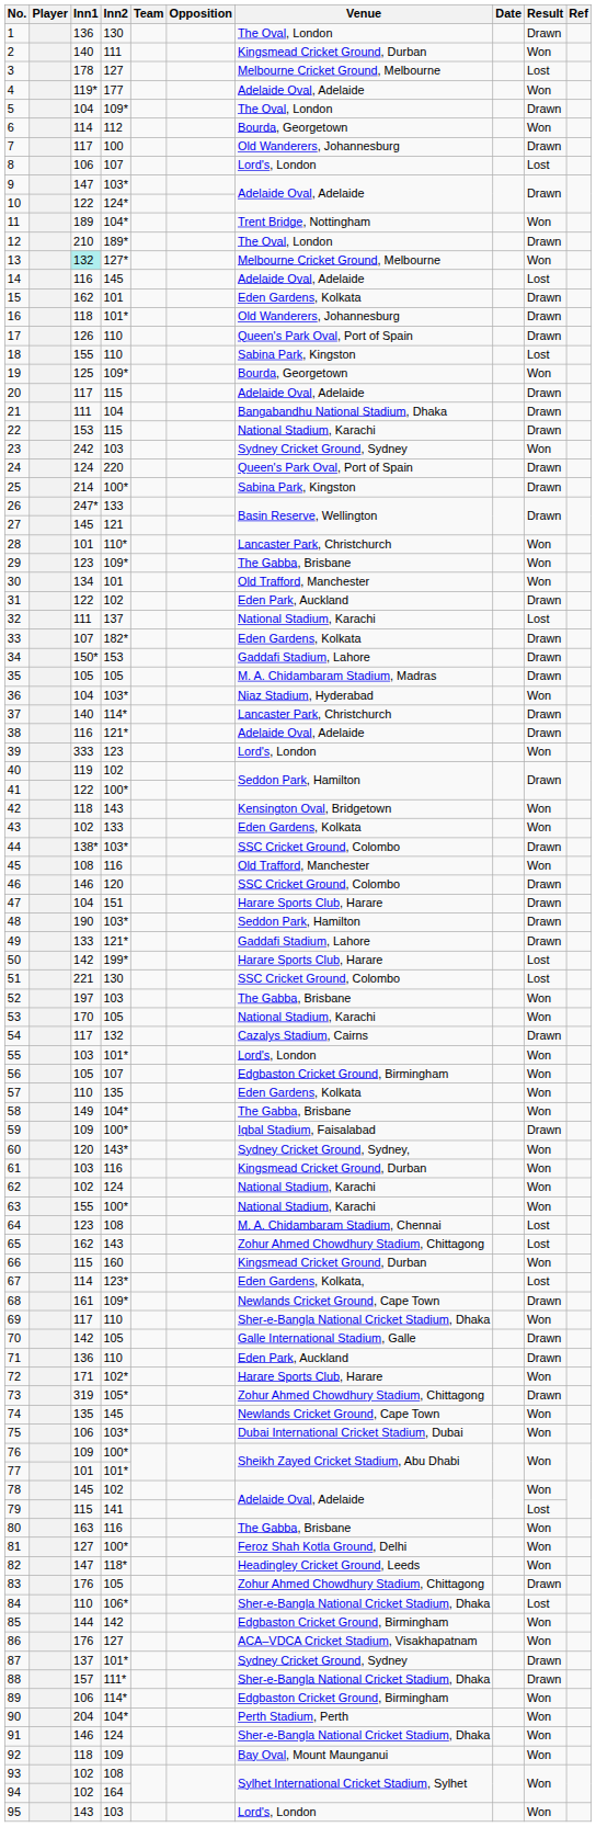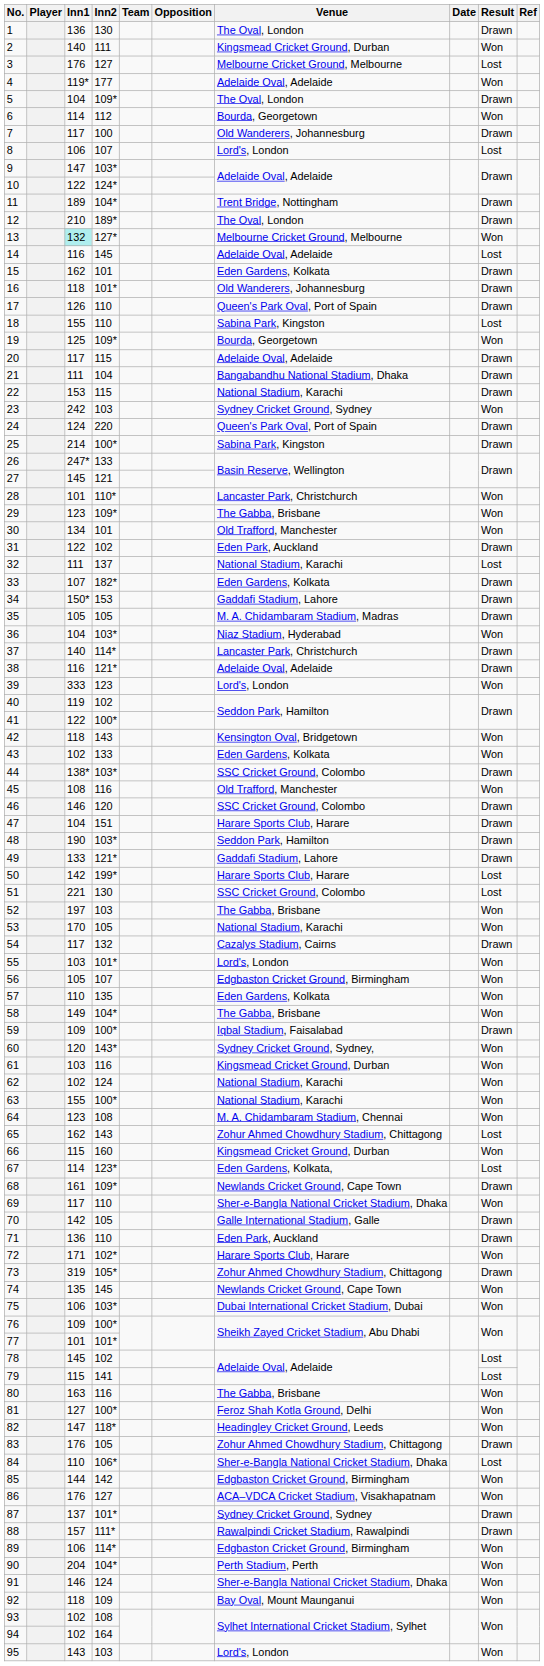3 | Inn1: 178 -> 176
11 | Result: Won -> Drawn
64 | Result: Lost -> Won
78 | Result: Won -> Lost
88 | Venue: Sher-e-Bangla National Cricket Stadium, Dhaka -> Rawalpindi Cricket Stadium, Rawalpindi
